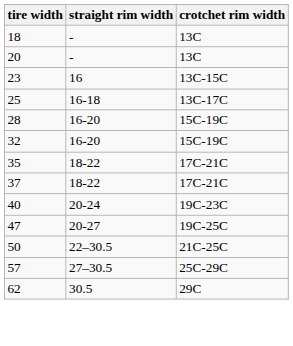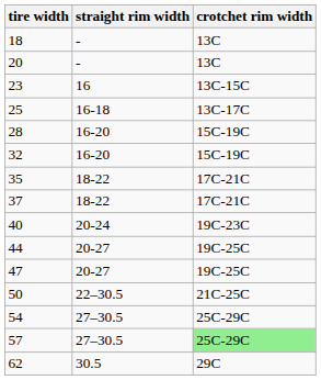+ row: 44 | 20-27 | 19C-25C
+ row: 54 | 27–30.5 | 25C-29C
57 | crotchet rim width: no background -> lightgreen background
